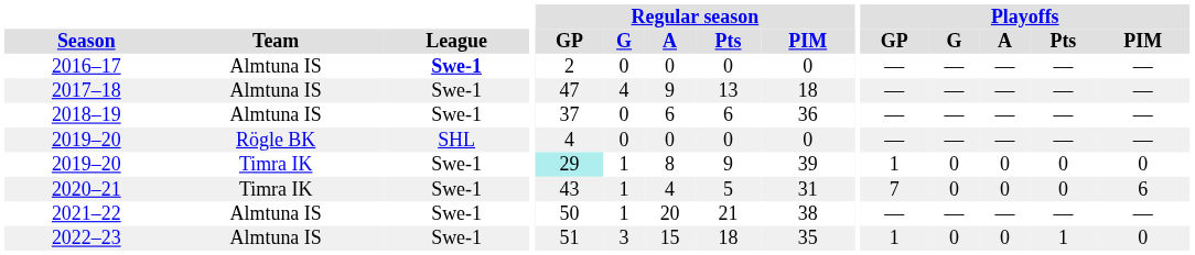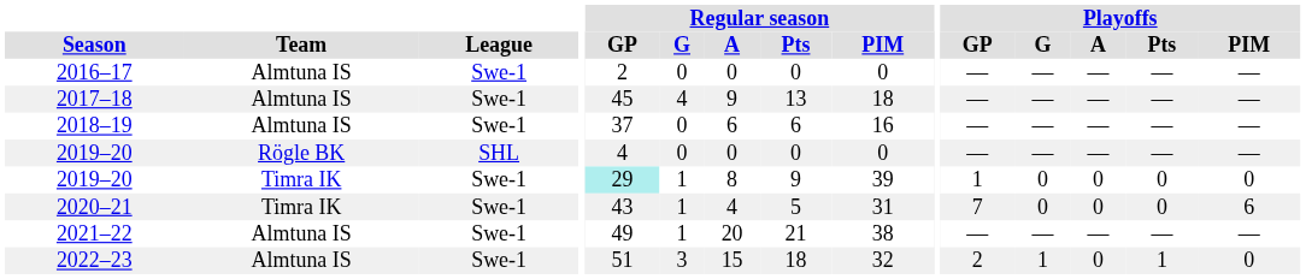2016–17 | League: bold -> normal
2017–18 | Regular season / GP: 47 -> 45
2018–19 | Regular season / PIM: 36 -> 16
2021–22 | Regular season / GP: 50 -> 49
2022–23 | Regular season / PIM: 35 -> 32
2022–23 | Playoffs / GP: 1 -> 2
2022–23 | Playoffs / G: 0 -> 1
